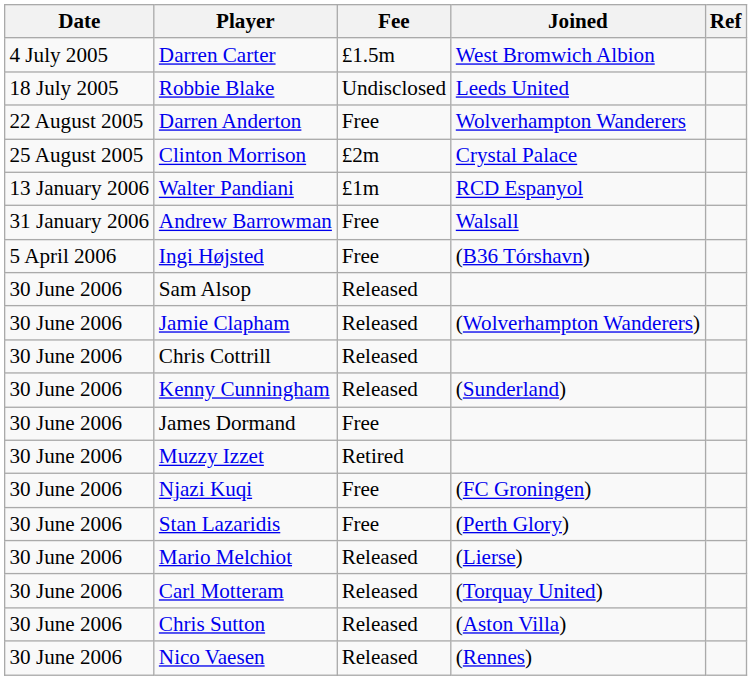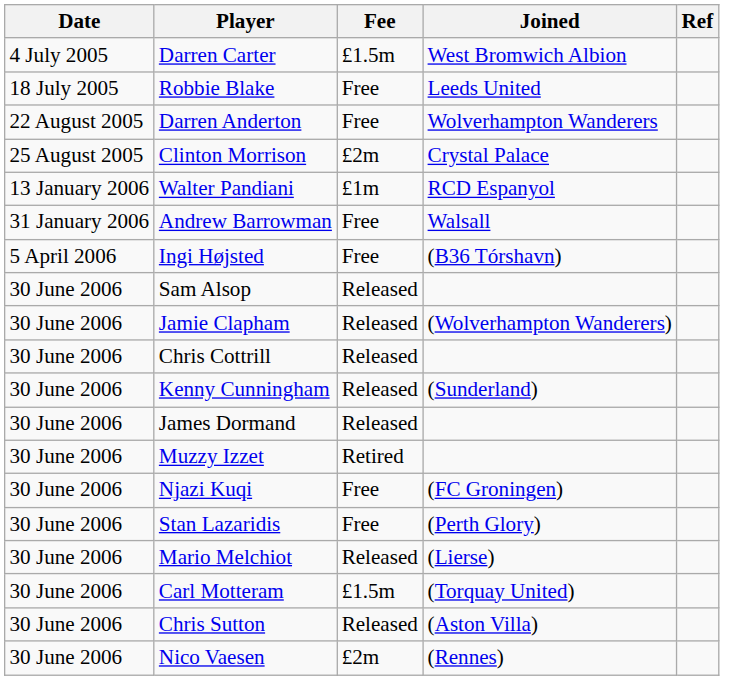Robbie Blake | Fee: Undisclosed -> Free
James Dormand | Fee: Free -> Released
Carl Motteram | Fee: Released -> £1.5m
Nico Vaesen | Fee: Released -> £2m
